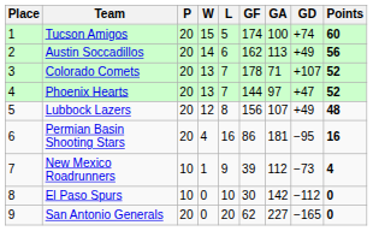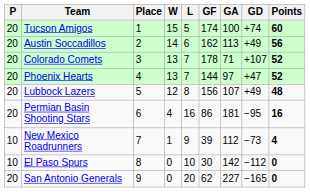columns swapped: Place <-> P
